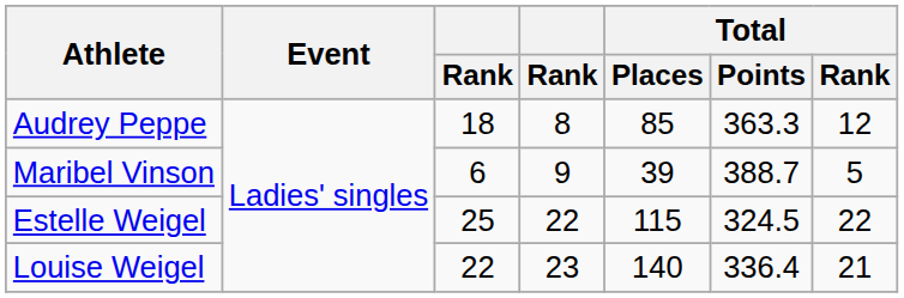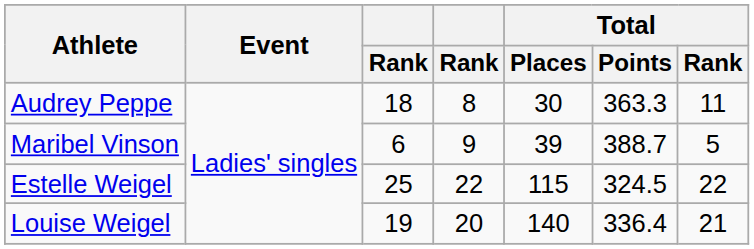Audrey Peppe | Total / Places: 85 -> 30
Audrey Peppe | Total / Rank: 12 -> 11
Louise Weigel | column 3: 22 -> 19
Louise Weigel | column 4: 23 -> 20
